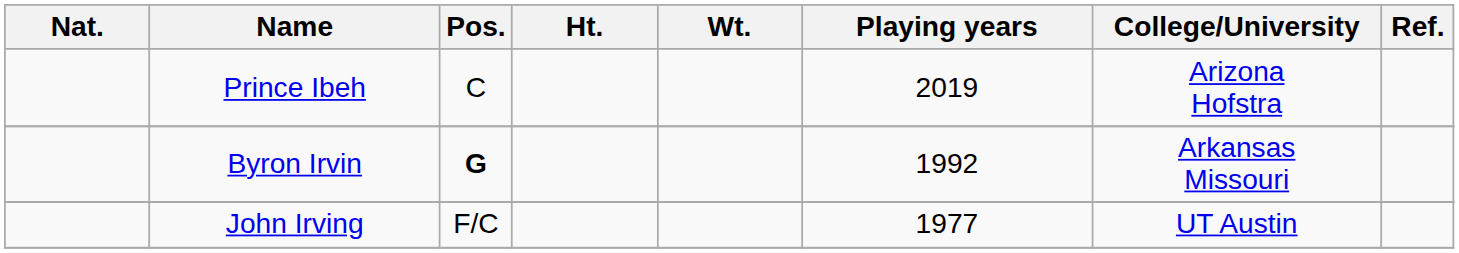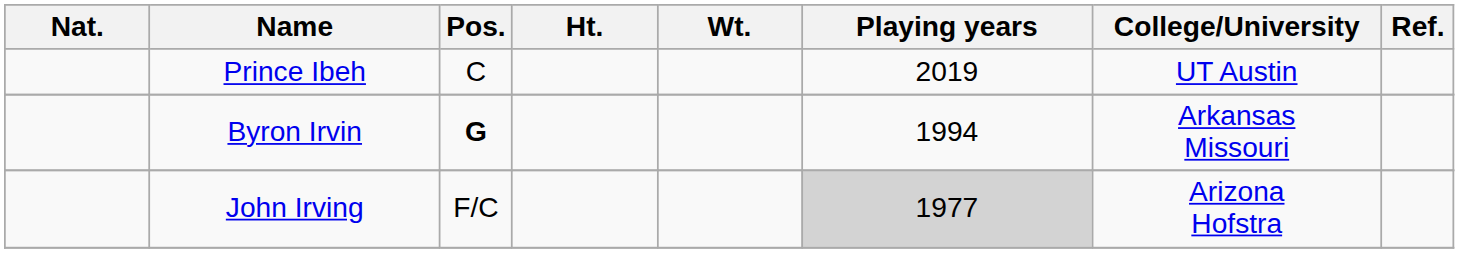Prince Ibeh | College/University: Arizona Hofstra -> UT Austin
Byron Irvin | Playing years: 1992 -> 1994
John Irving | Playing years: no background -> lightgrey background
John Irving | College/University: UT Austin -> Arizona Hofstra
